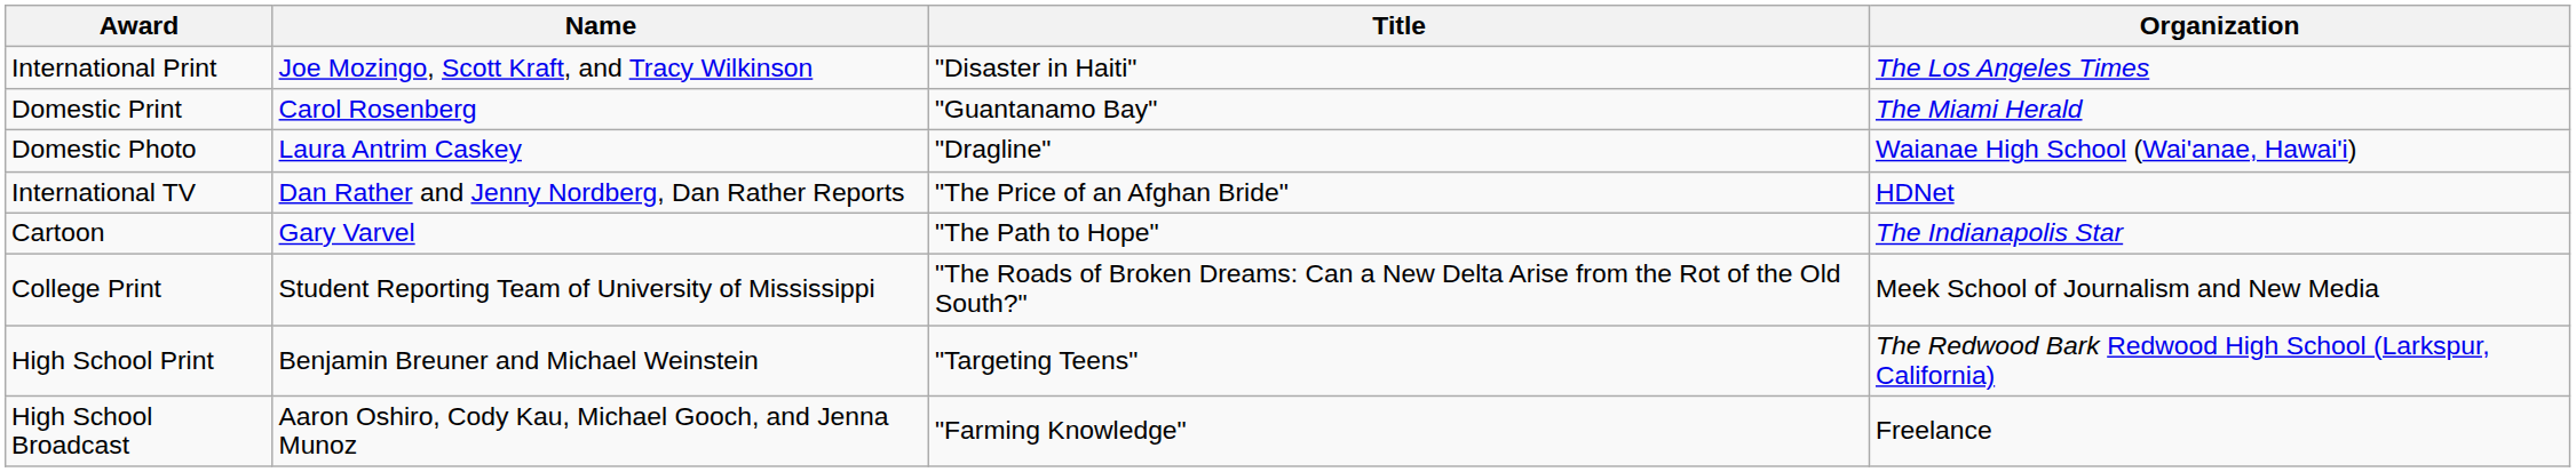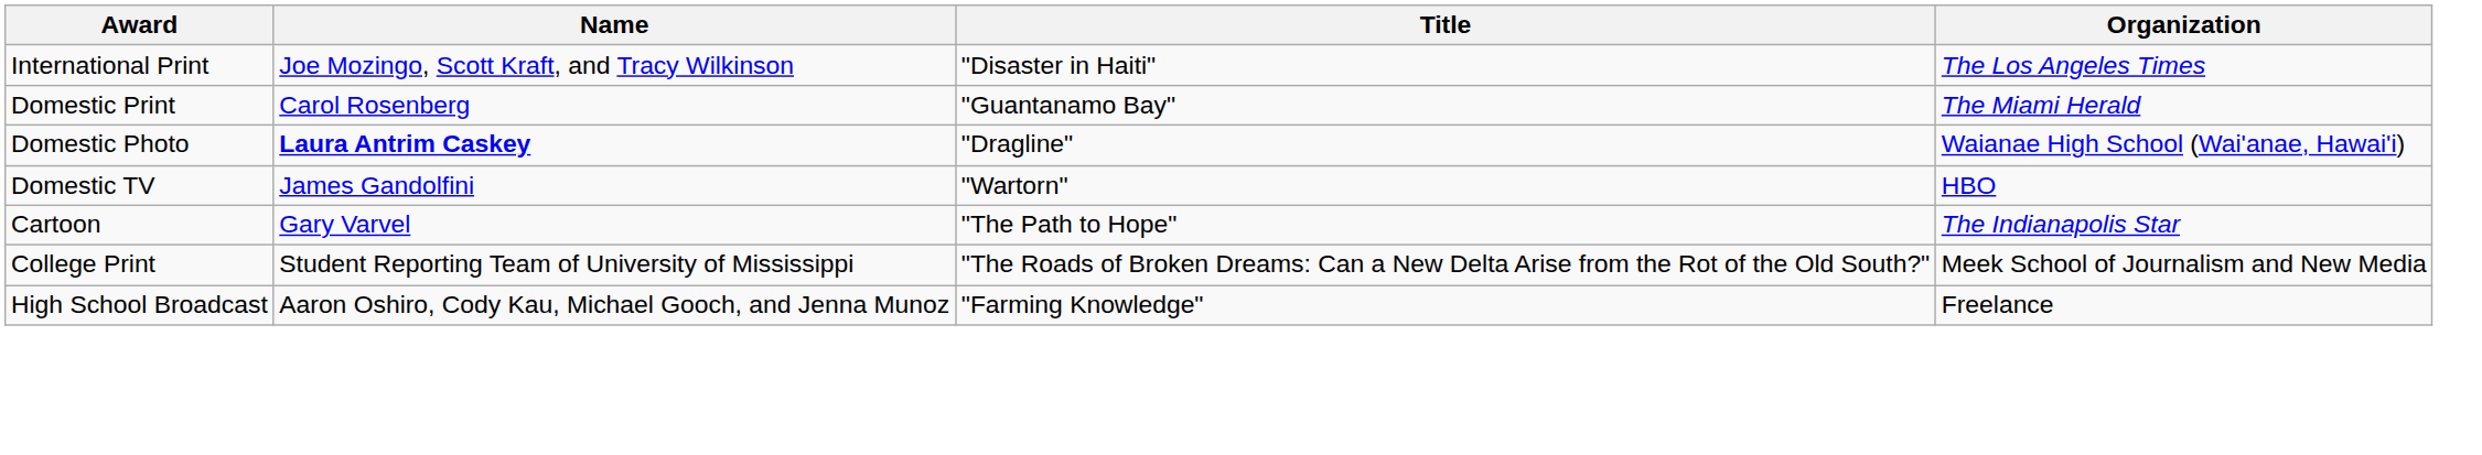Domestic Photo | Name: normal -> bold
+ row: Domestic TV | James Gandolfini | "Wartorn" | HBO
- row: International TV | Dan Rather and Jenny Nordberg, Dan Rather Reports | "The Price of an Afghan Bride" | HDNet
- row: High School Print | Benjamin Breuner and Michael Weinstein | "Targeting Teens" | The Redwood Bark Redwood High School (Larkspur, California)
